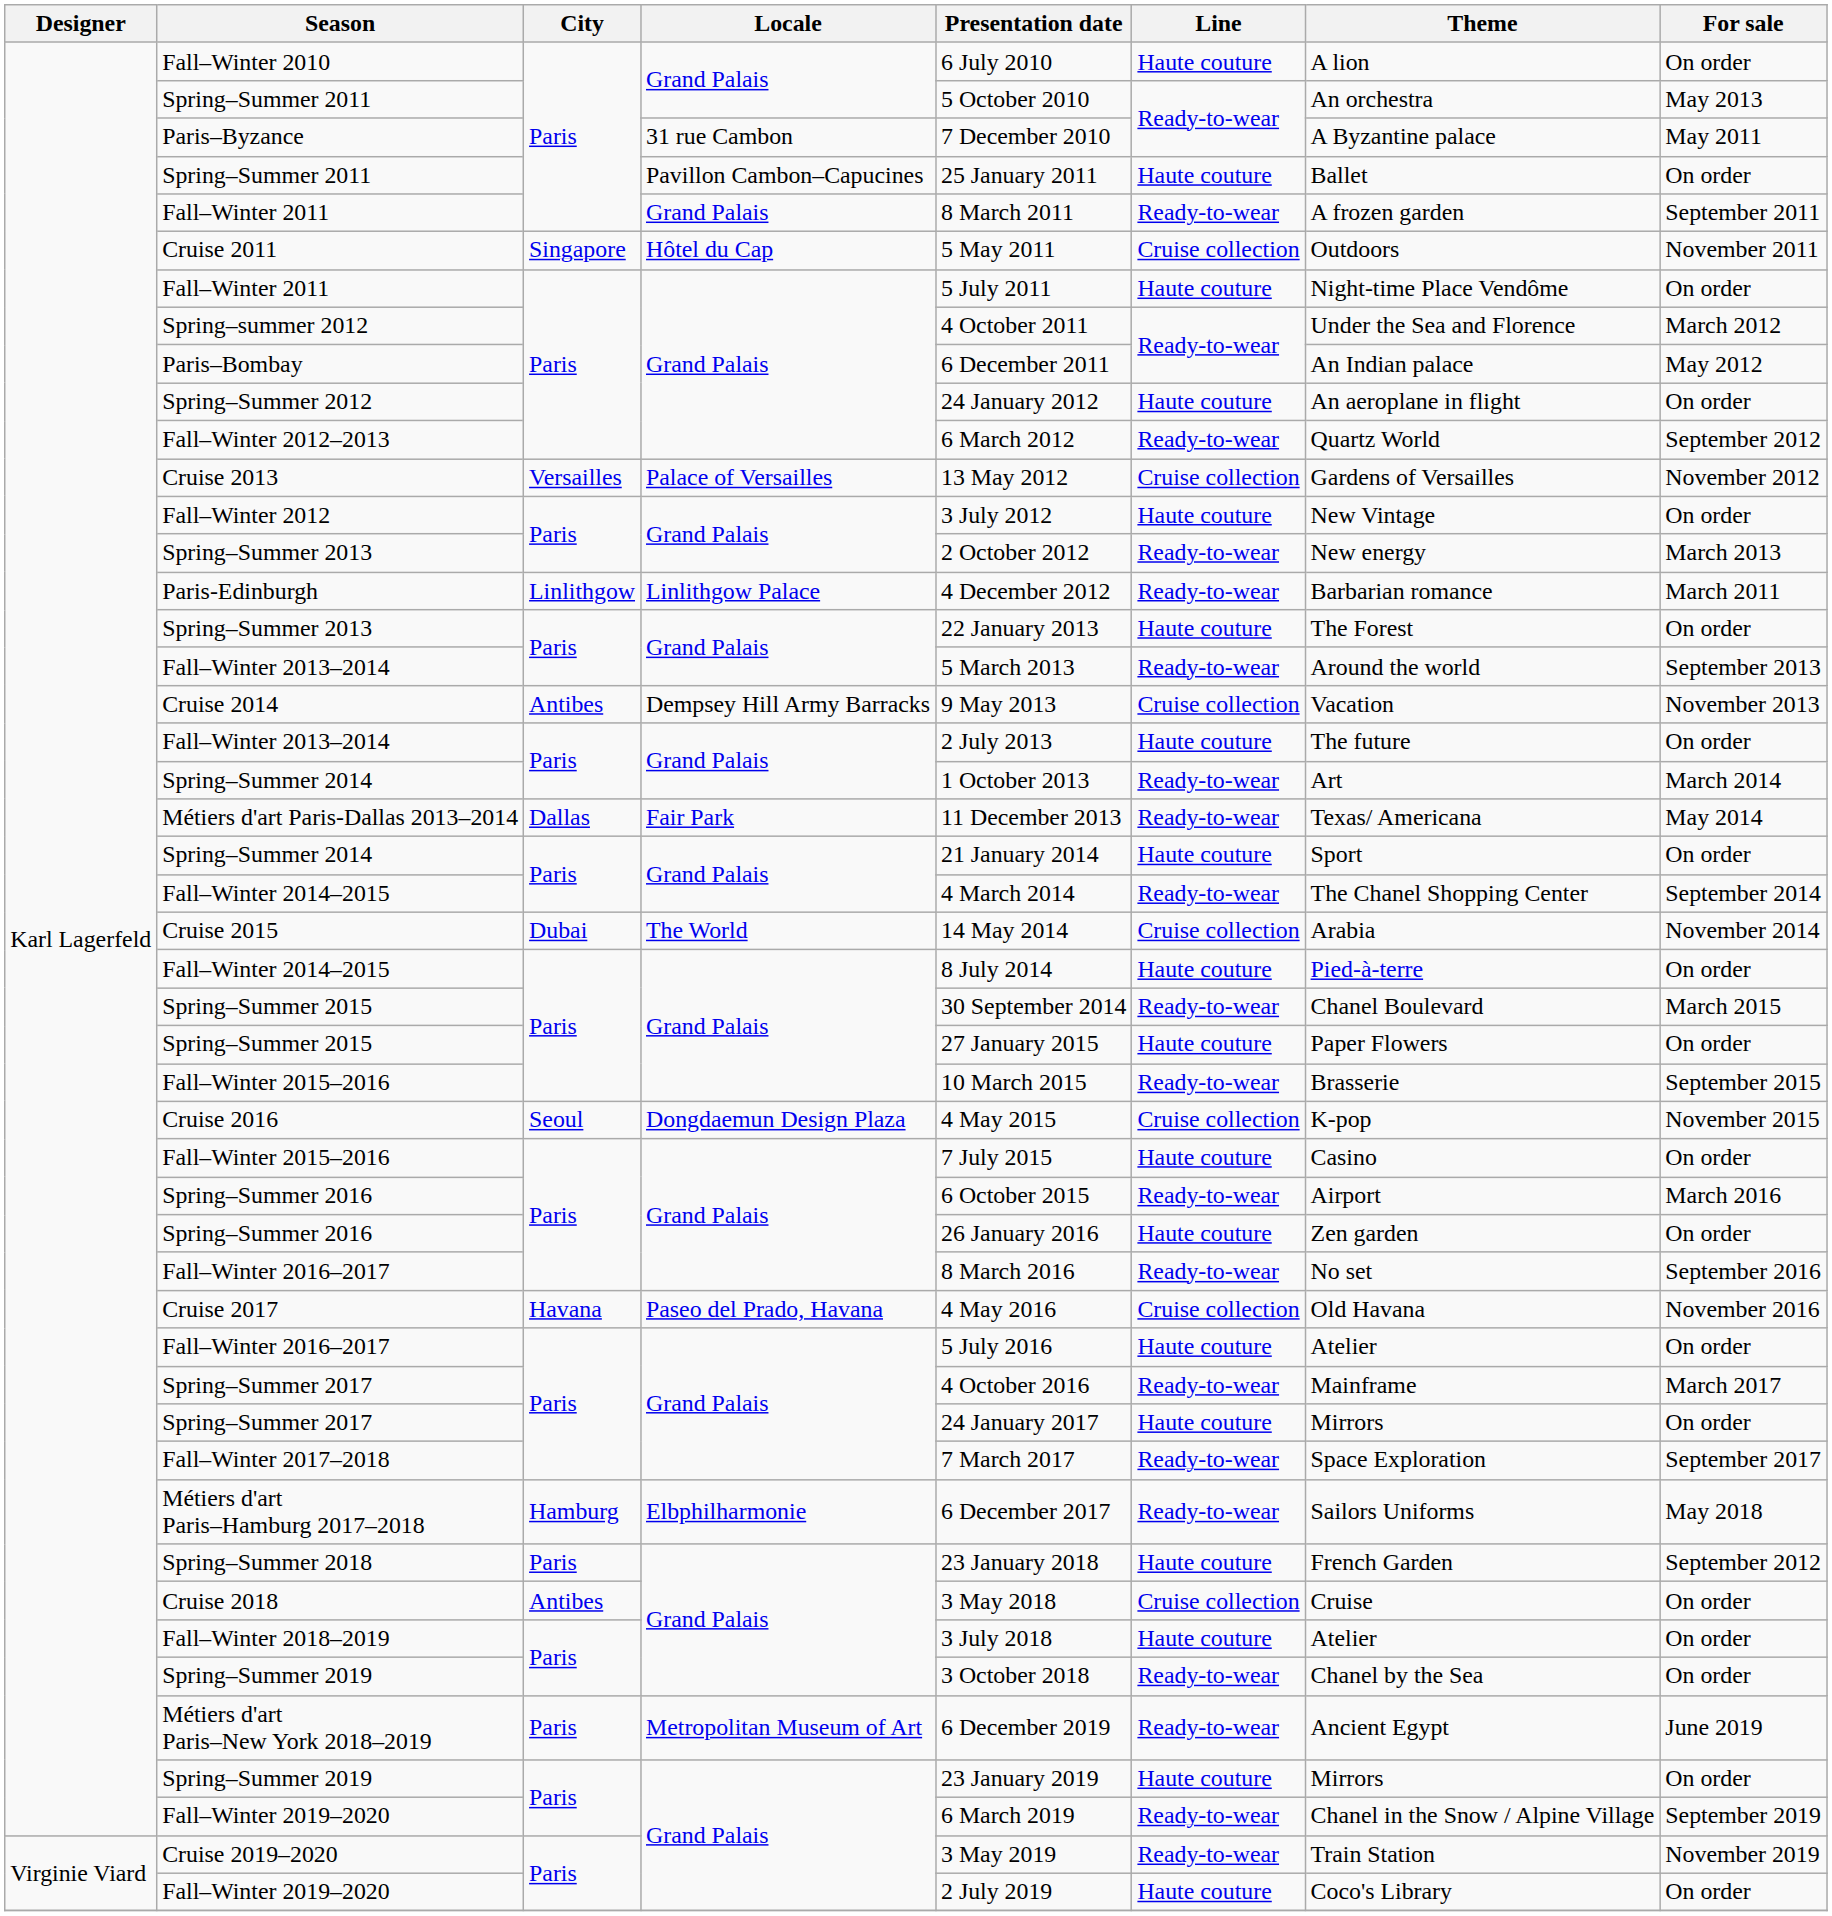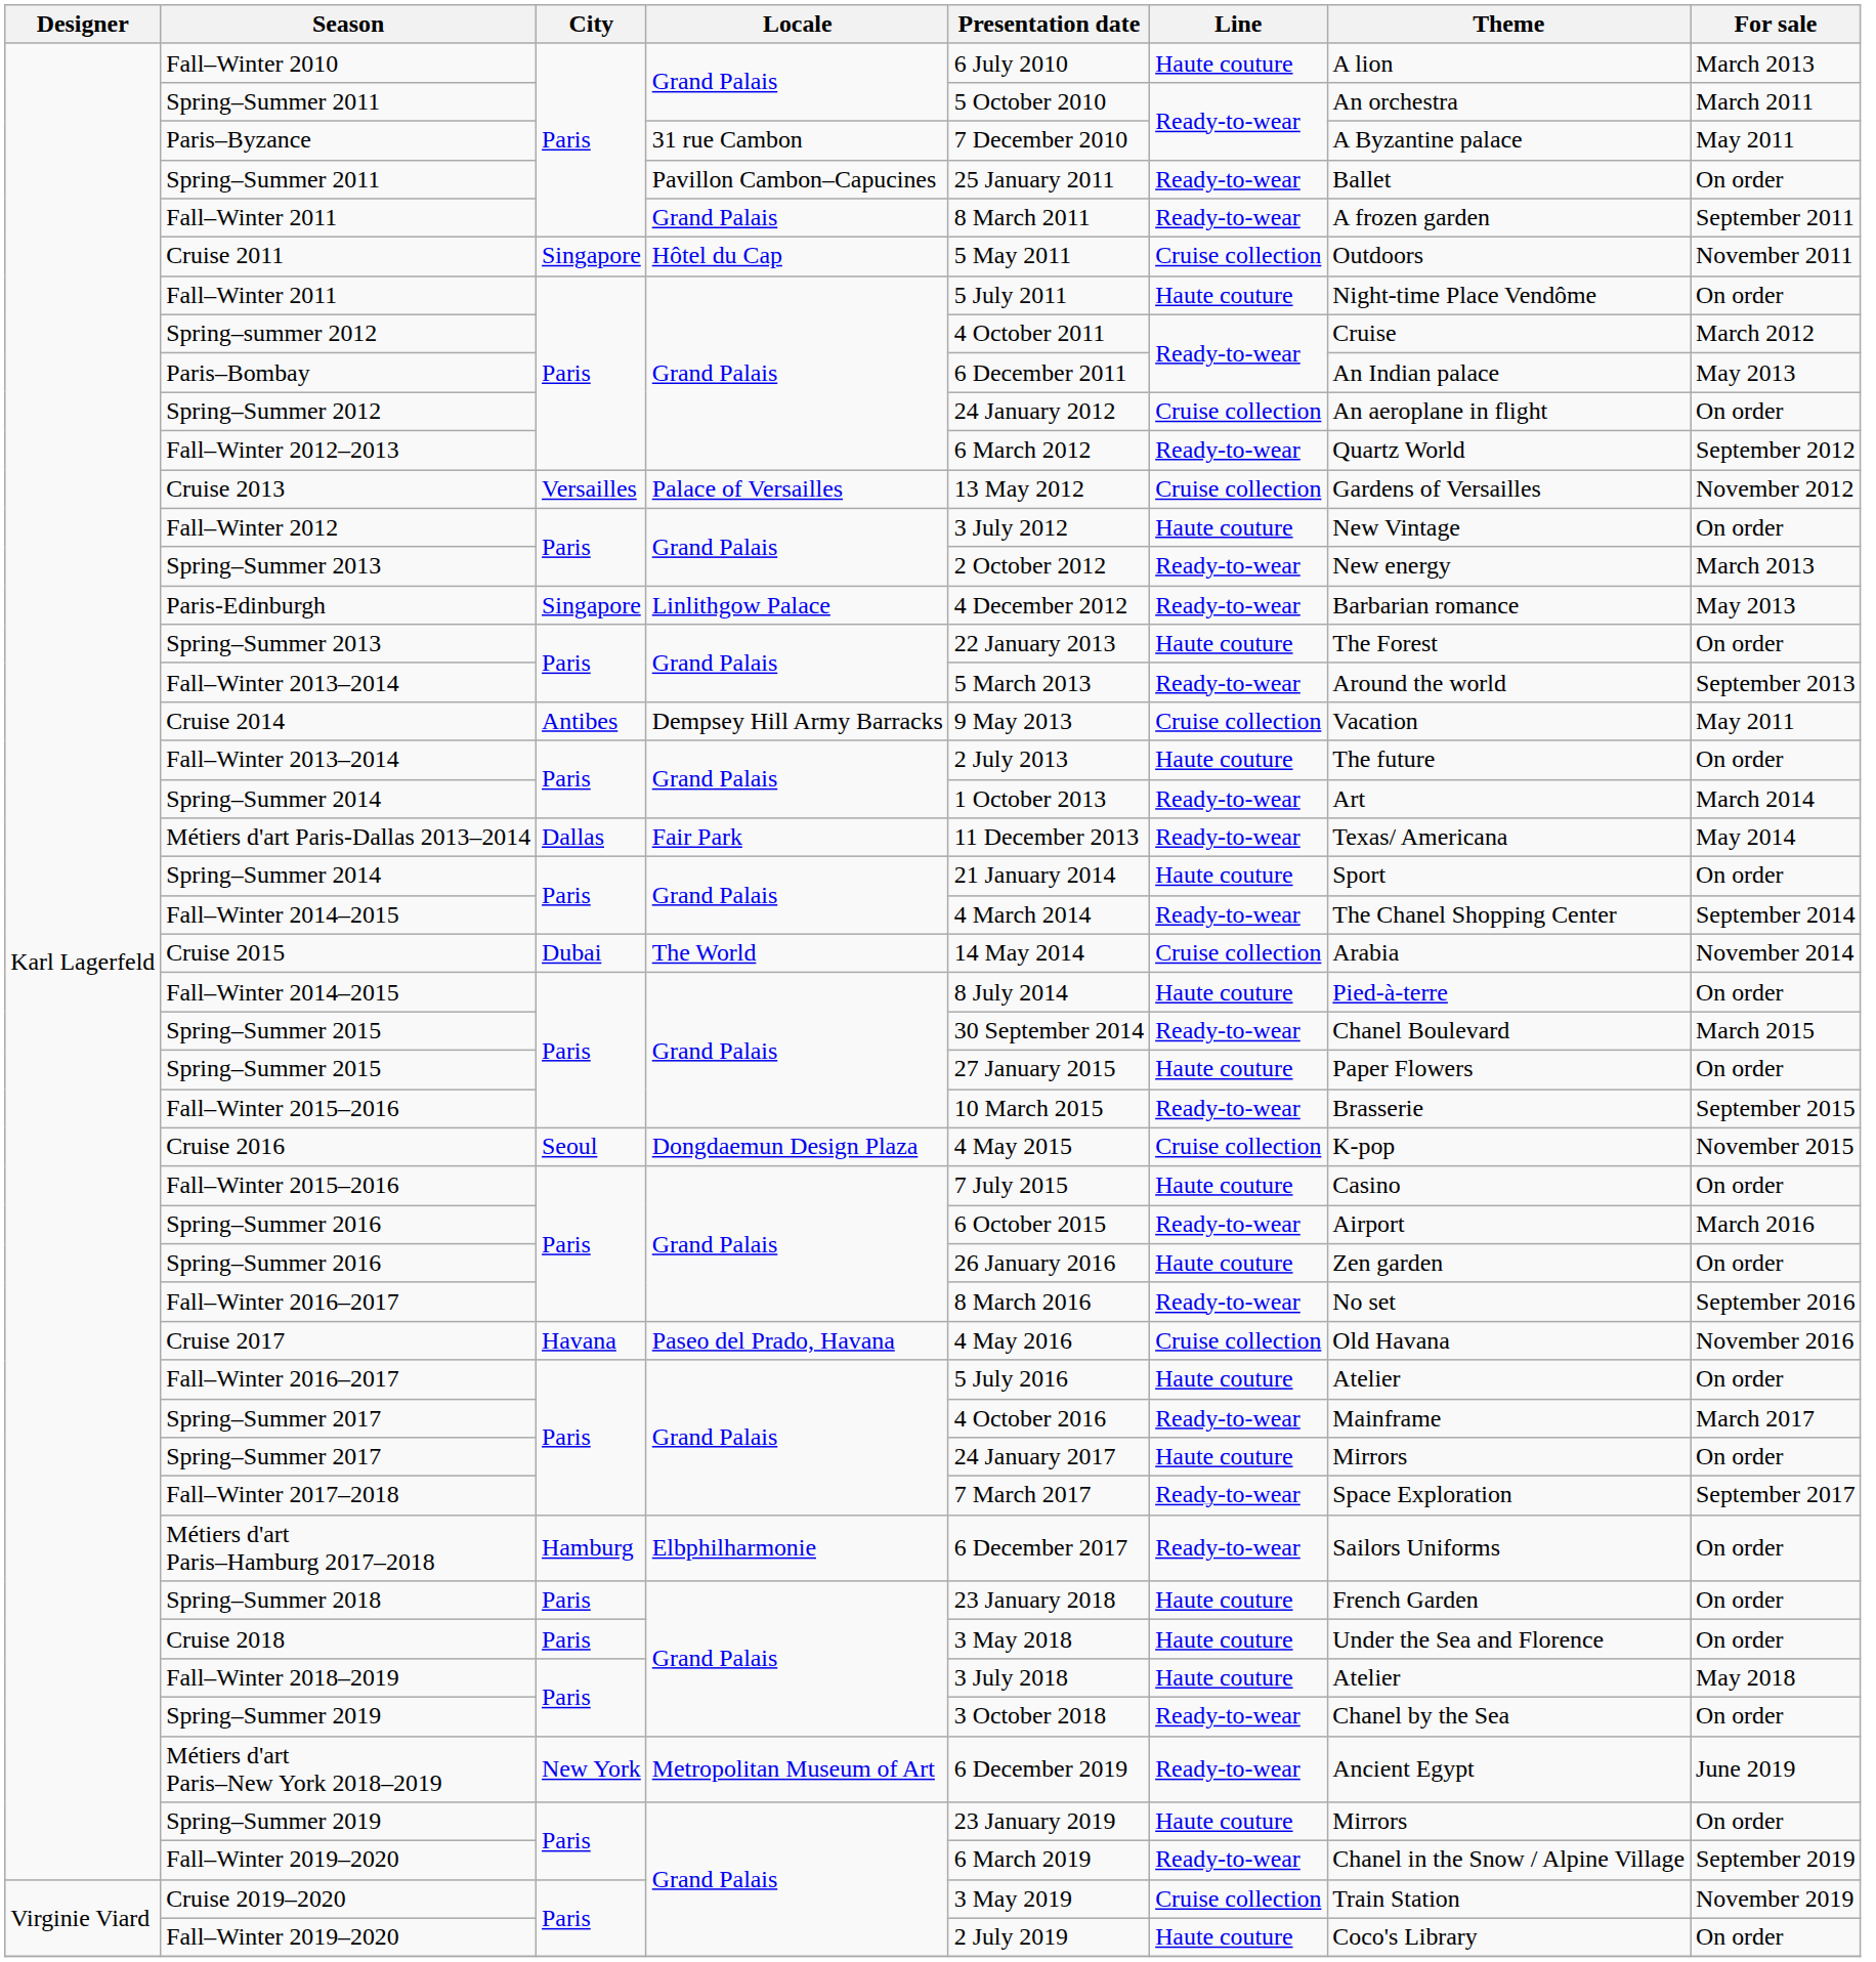Fall–Winter 2010 | For sale: On order -> March 2013
Spring–Summer 2011 / Grand Palais | For sale: May 2013 -> March 2011
Spring–Summer 2011 / Pavillon Cambon–Capucines | Line: Haute couture -> Ready-to-wear
Spring–summer 2012 | Theme: Under the Sea and Florence -> Cruise
Paris–Bombay | For sale: May 2012 -> May 2013
Spring–Summer 2012 | Line: Haute couture -> Cruise collection
Paris-Edinburgh | City: Linlithgow -> Singapore
Paris-Edinburgh | For sale: March 2011 -> May 2013
Cruise 2014 | For sale: November 2013 -> May 2011
Métiers d'art Paris–Hamburg 2017–2018 | For sale: May 2018 -> On order
Spring–Summer 2018 | For sale: September 2012 -> On order
Cruise 2018 | City: Antibes -> Paris
Cruise 2018 | Line: Cruise collection -> Haute couture
Cruise 2018 | Theme: Cruise -> Under the Sea and Florence
Fall–Winter 2018–2019 | For sale: On order -> May 2018
Métiers d'art Paris–New York 2018–2019 | City: Paris -> New York
Cruise 2019–2020 | Line: Ready-to-wear -> Cruise collection
